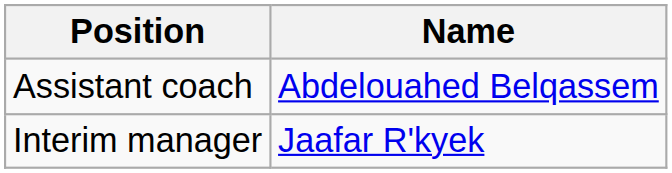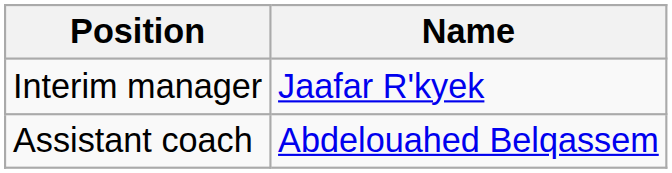rows swapped: Interim manager <-> Assistant coach
